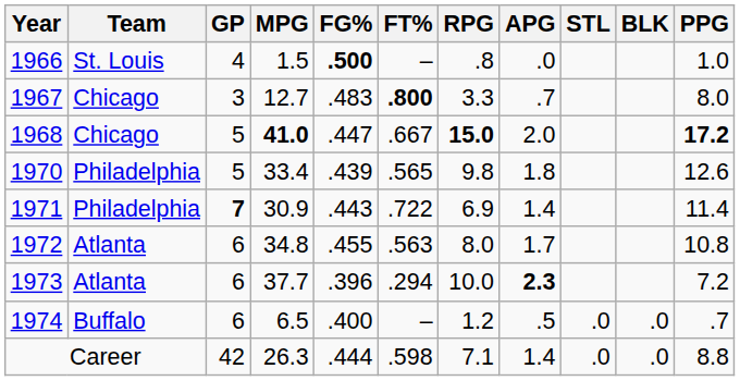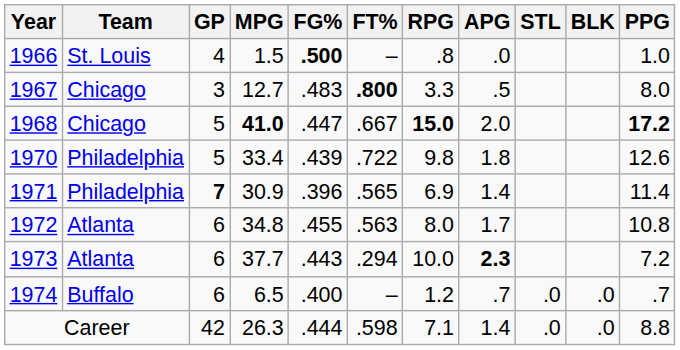1967 | APG: .7 -> .5
1970 | FT%: .565 -> .722
1971 | FG%: .443 -> .396
1971 | FT%: .722 -> .565
1973 | FG%: .396 -> .443
1974 | APG: .5 -> .7
